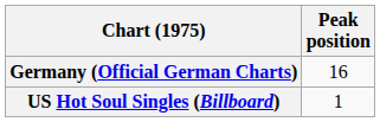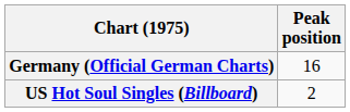US Hot Soul Singles (Billboard) | Peak position: 1 -> 2
